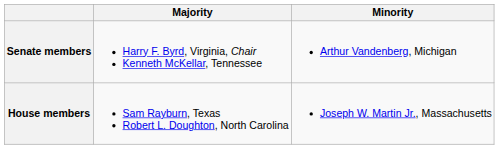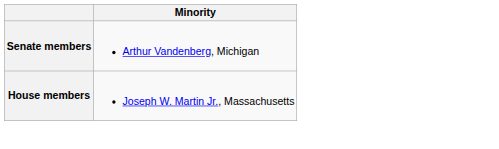- column: Majority | Harry F. Byrd, Virginia, Chair Kenneth McKellar, Tennessee | Sam Rayburn, Texas Robert L. Doughton, North Carolina
